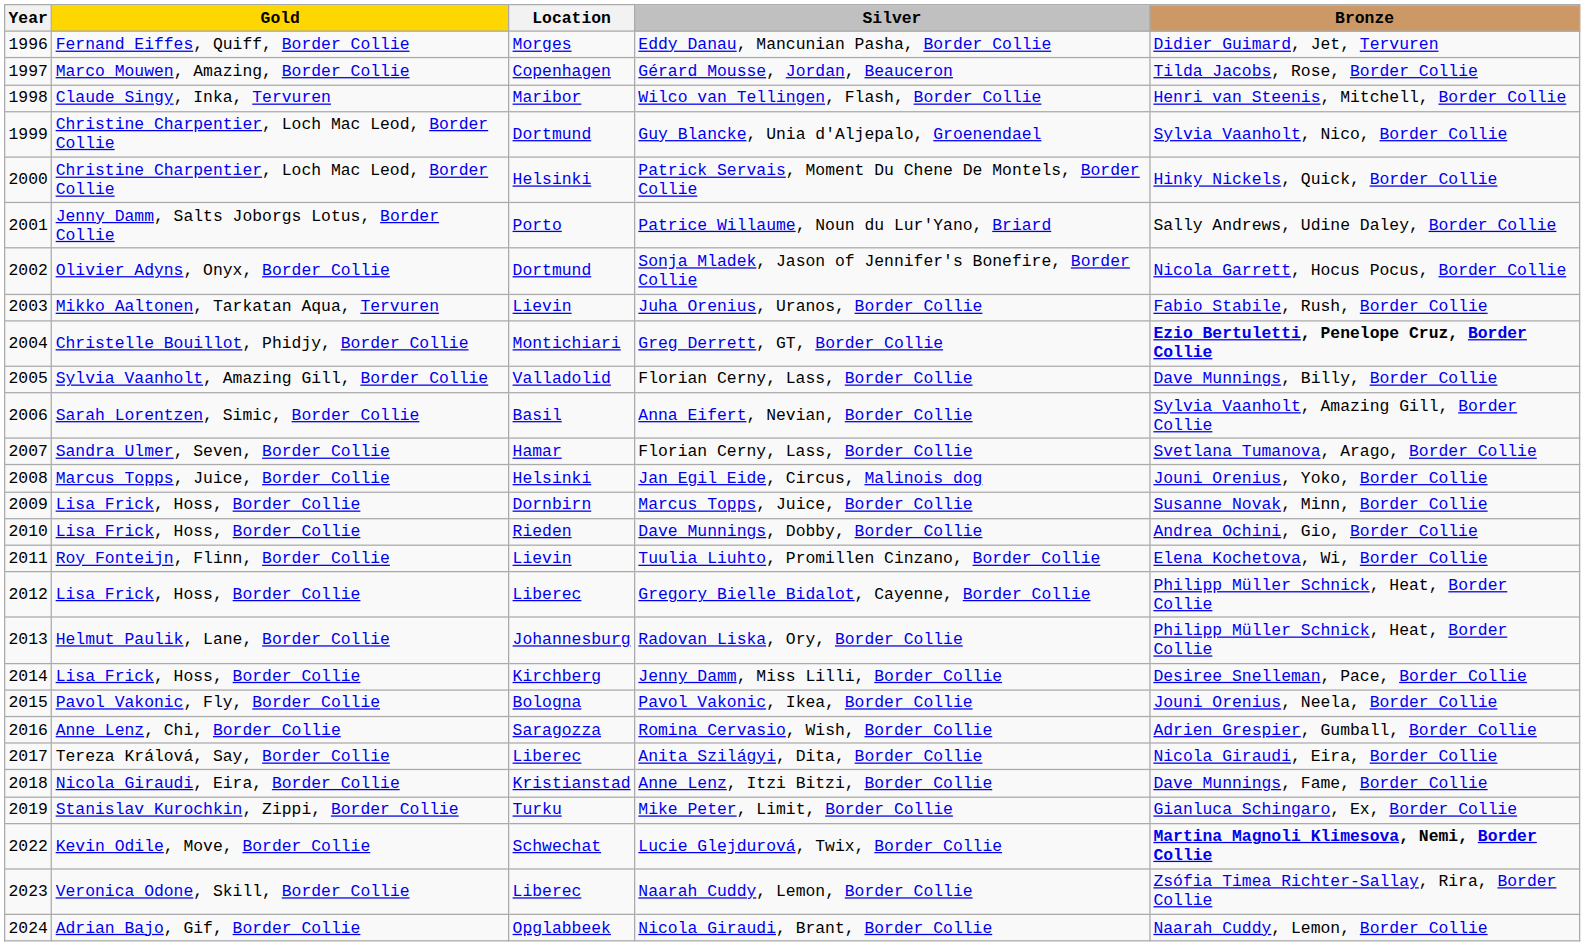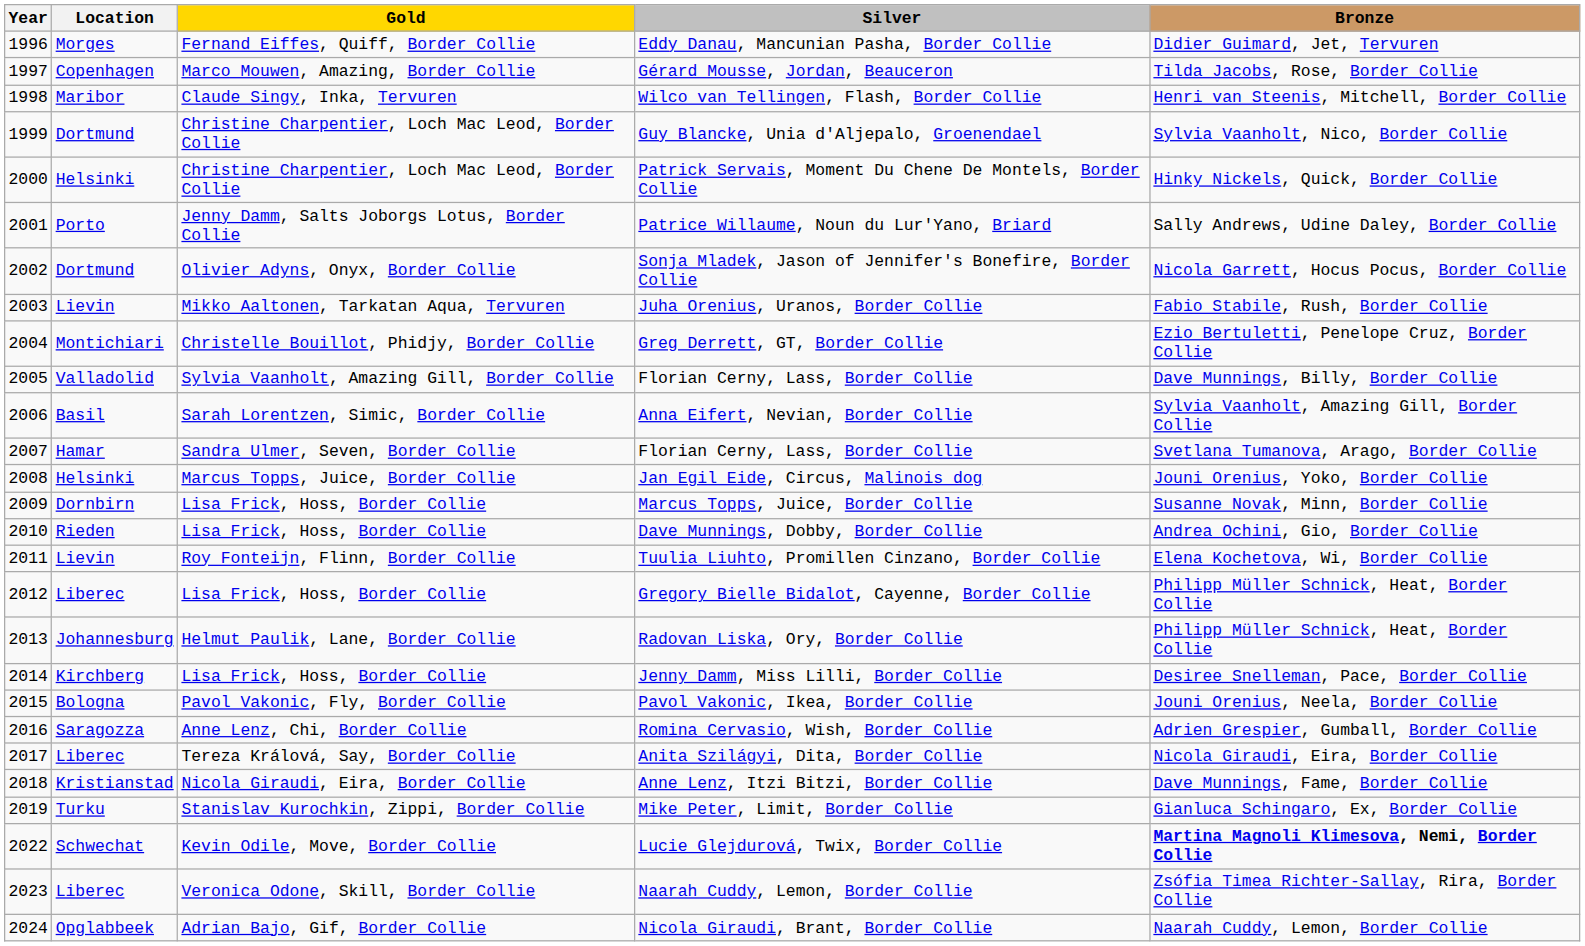columns swapped: Location <-> Gold
Greg Derrett, GT, Border Collie | Bronze: bold -> normal
